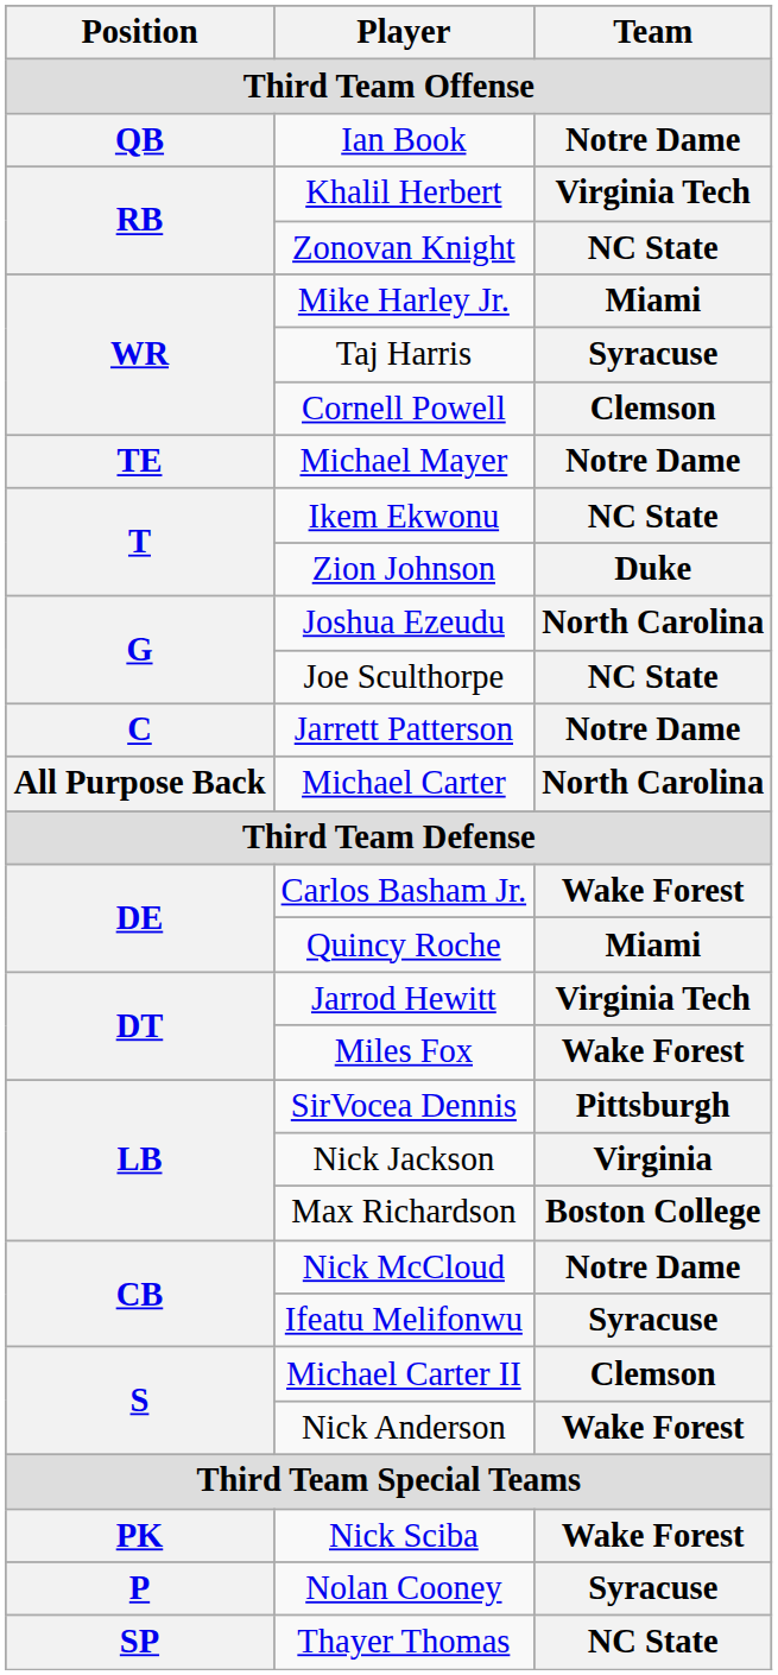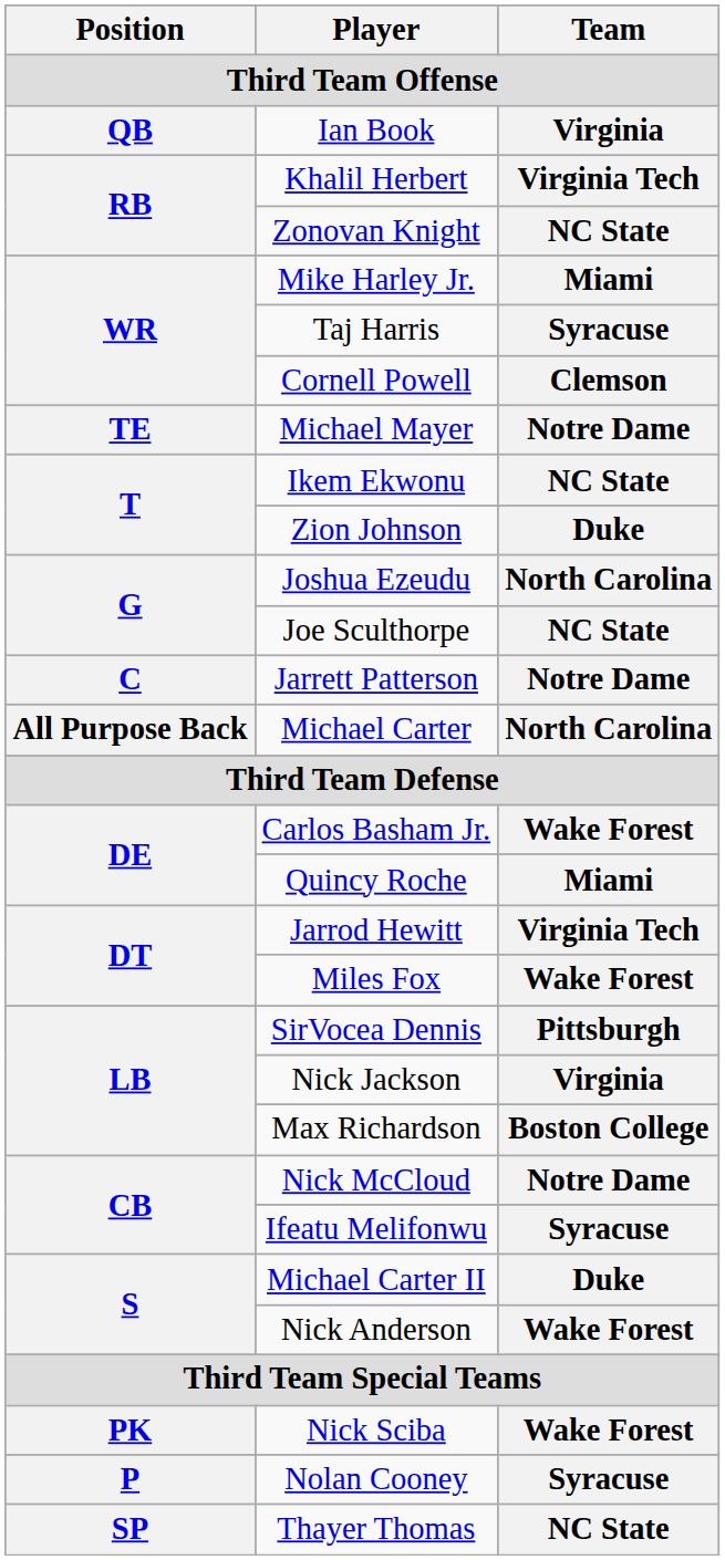Ian Book | Team: Notre Dame -> Virginia
Michael Carter II | Team: Clemson -> Duke
